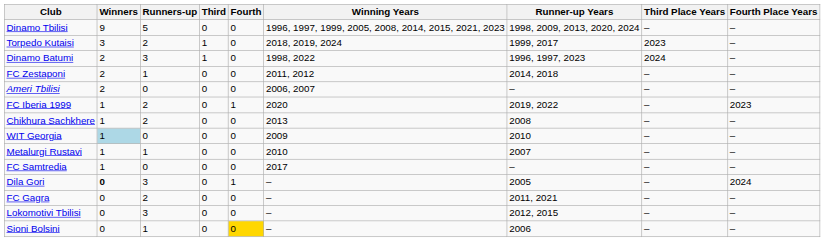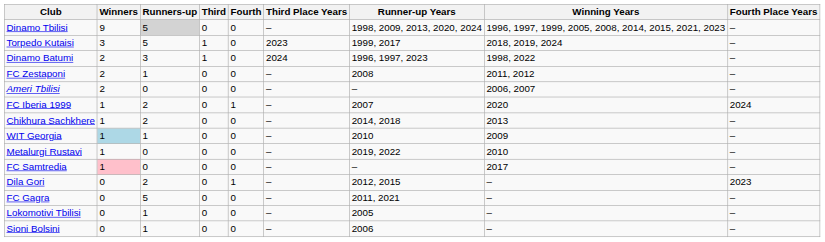columns swapped: Winning Years <-> Third Place Years
Dinamo Tbilisi | Runners-up: no background -> lightgrey background
Torpedo Kutaisi | Runners-up: 2 -> 5
FC Zestaponi | Runner-up Years: 2014, 2018 -> 2008
FC Iberia 1999 | Runner-up Years: 2019, 2022 -> 2007
FC Iberia 1999 | Fourth Place Years: 2023 -> 2024
Chikhura Sachkhere | Runner-up Years: 2008 -> 2014, 2018
WIT Georgia | Runners-up: 0 -> 1
Metalurgi Rustavi | Runners-up: 1 -> 0
Metalurgi Rustavi | Runner-up Years: 2007 -> 2019, 2022
FC Samtredia | Winners: no background -> pink background
Dila Gori | Winners: bold -> normal
Dila Gori | Runners-up: 3 -> 2
Dila Gori | Runner-up Years: 2005 -> 2012, 2015
Dila Gori | Fourth Place Years: 2024 -> 2023
FC Gagra | Runners-up: 2 -> 5
Lokomotivi Tbilisi | Runners-up: 3 -> 1
Lokomotivi Tbilisi | Runner-up Years: 2012, 2015 -> 2005
Sioni Bolsini | Fourth: gold background -> no background
